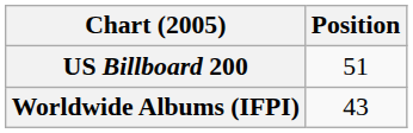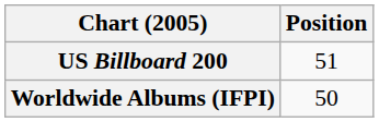Worldwide Albums (IFPI) | Position: 43 -> 50
